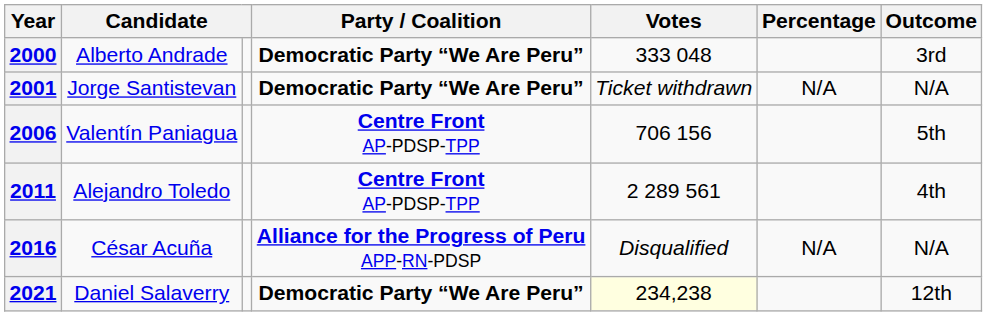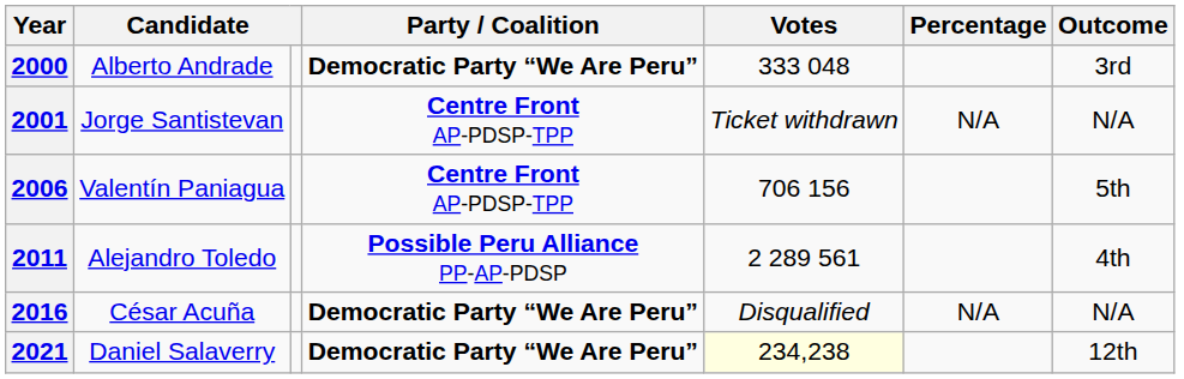2001 | Party / Coalition: Democratic Party “We Are Peru” -> Centre Front AP-PDSP-TPP
2011 | Party / Coalition: Centre Front AP-PDSP-TPP -> Possible Peru Alliance PP-AP-PDSP
2016 | Party / Coalition: Alliance for the Progress of Peru APP-RN-PDSP -> Democratic Party “We Are Peru”
